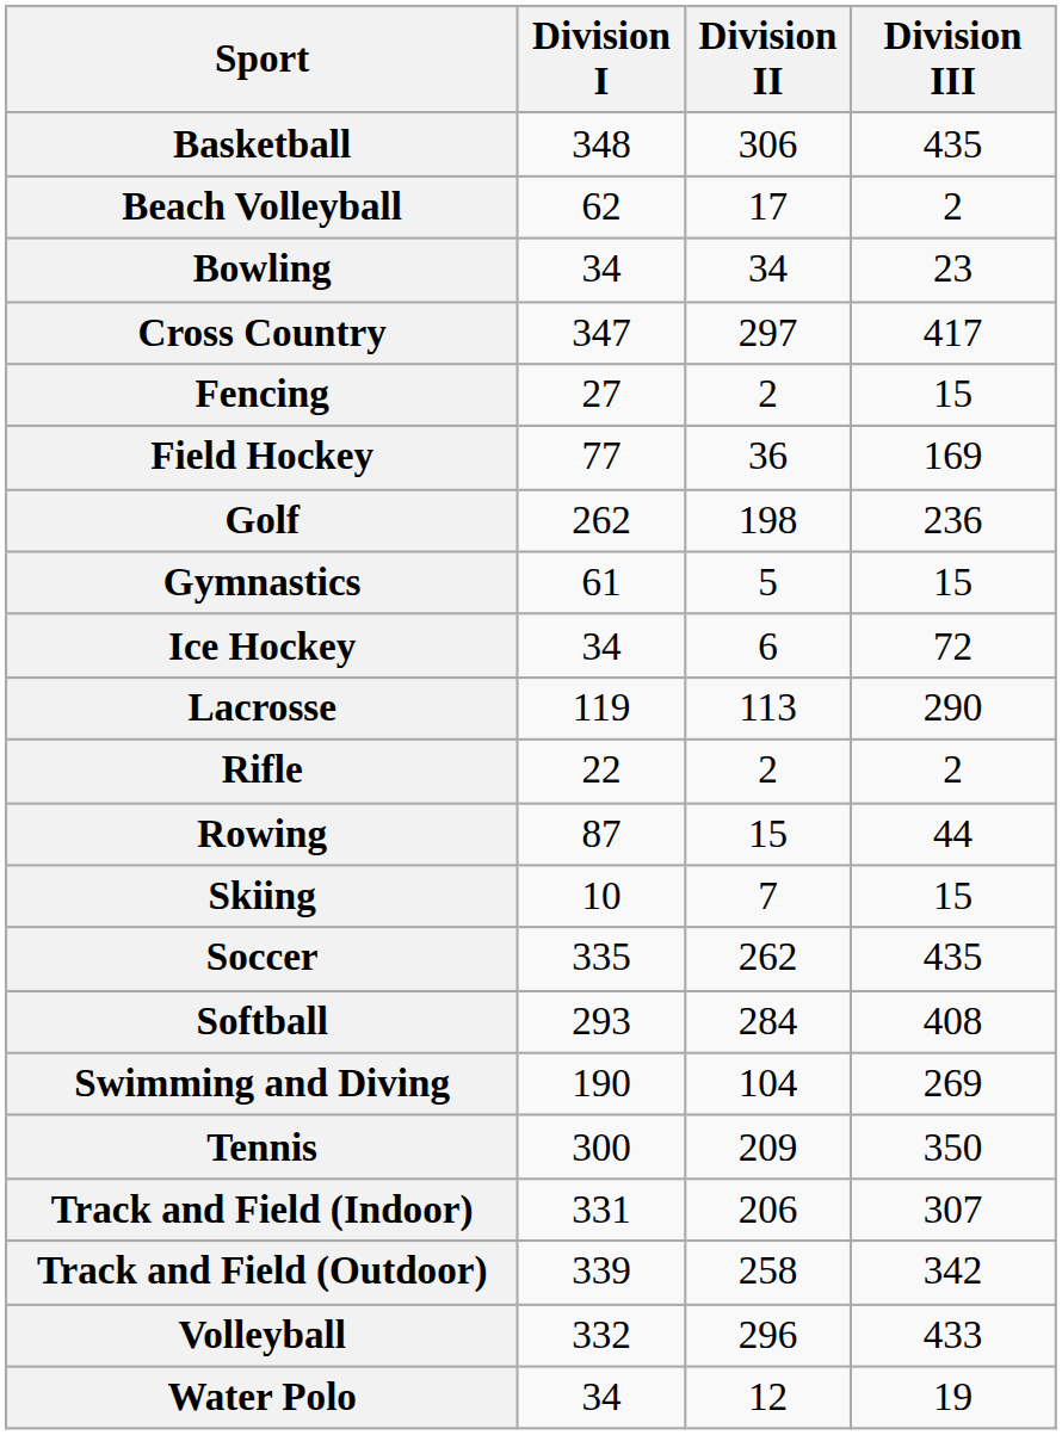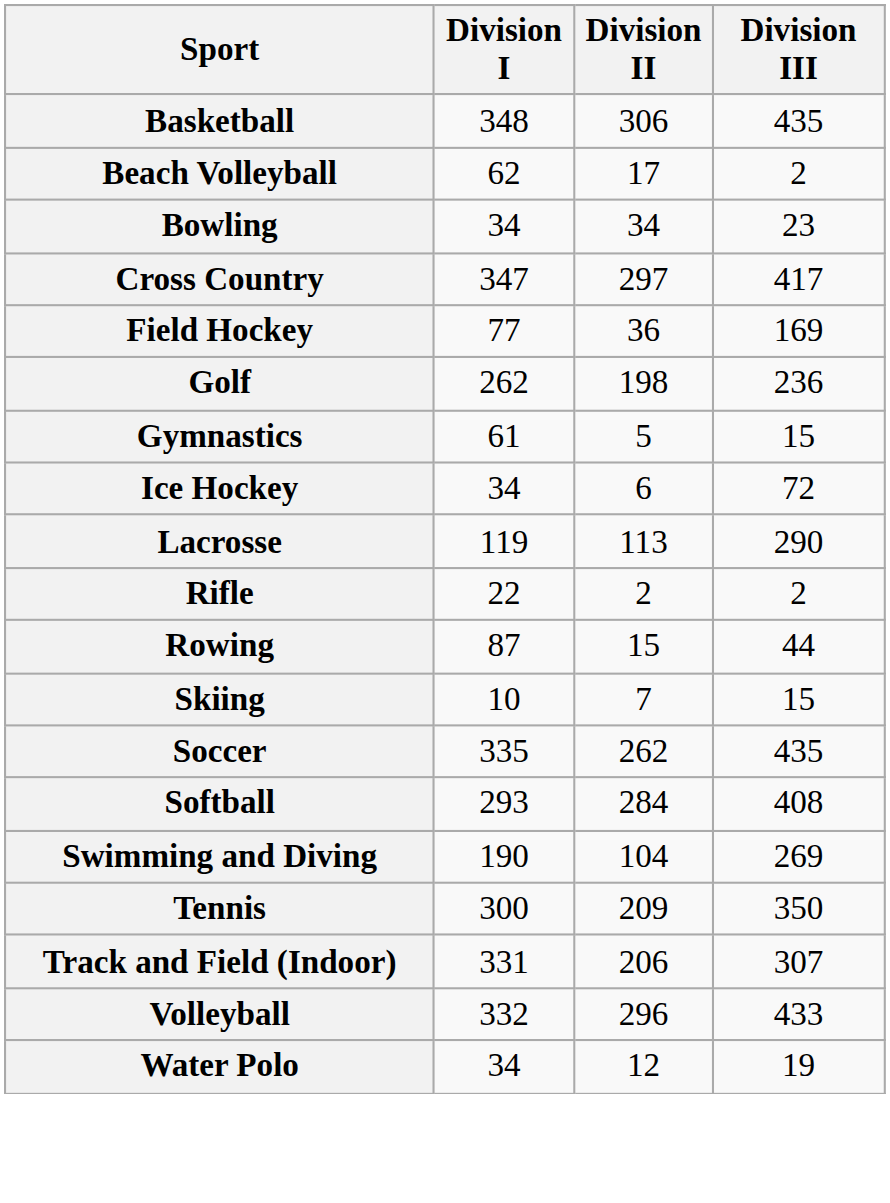- row: Fencing | 27 | 2 | 15
- row: Track and Field (Outdoor) | 339 | 258 | 342
